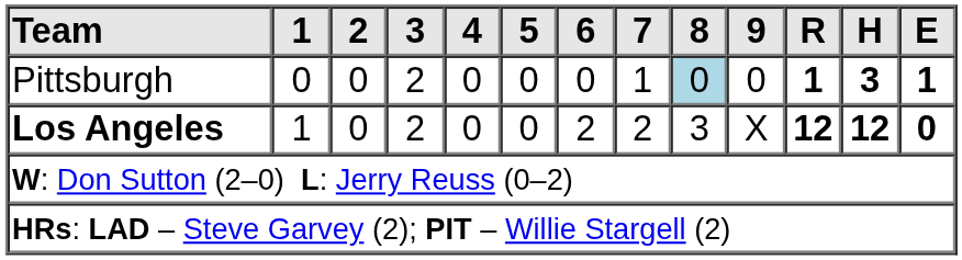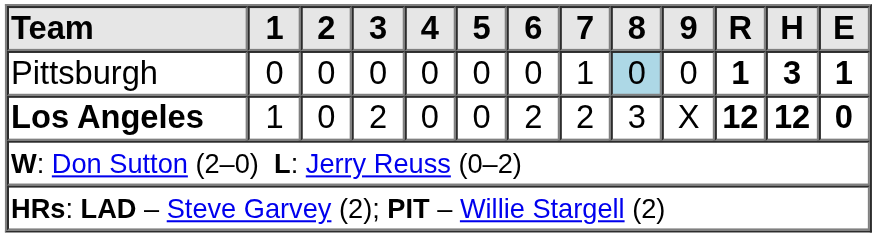Pittsburgh | 3: 2 -> 0
